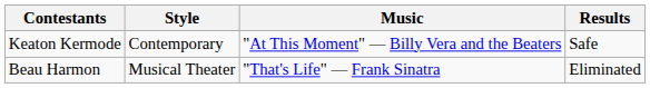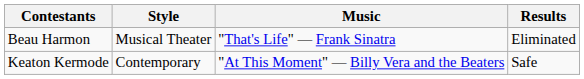rows swapped: Beau Harmon <-> Keaton Kermode
